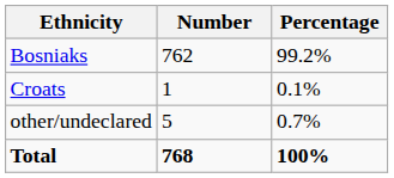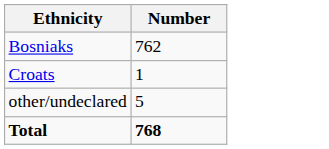- column: Percentage | 99.2% | 0.1% | 0.7% | 100%
